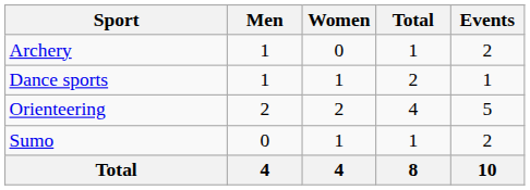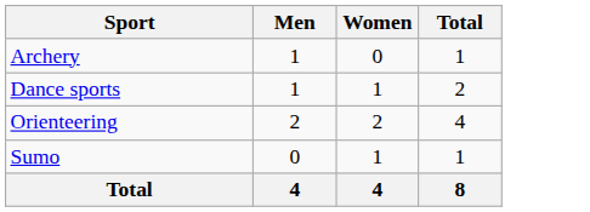- column: Events | 2 | 1 | 5 | 2 | 10
